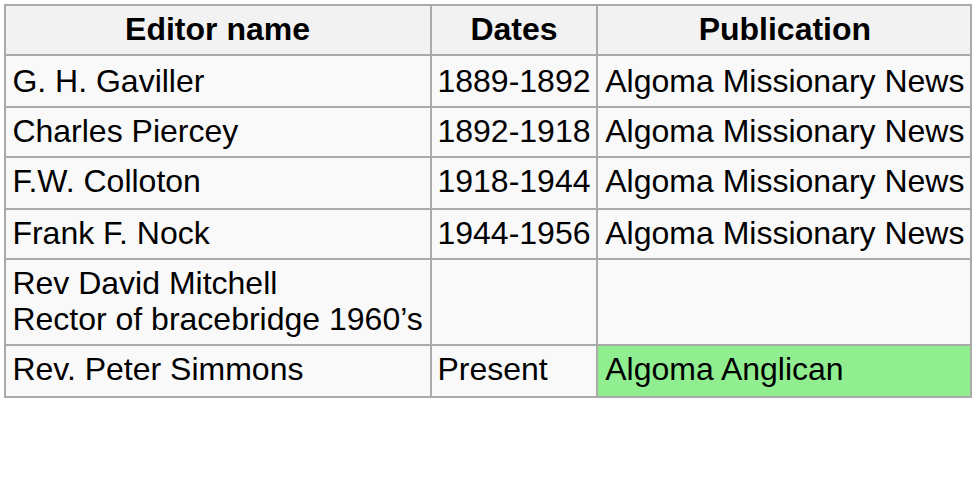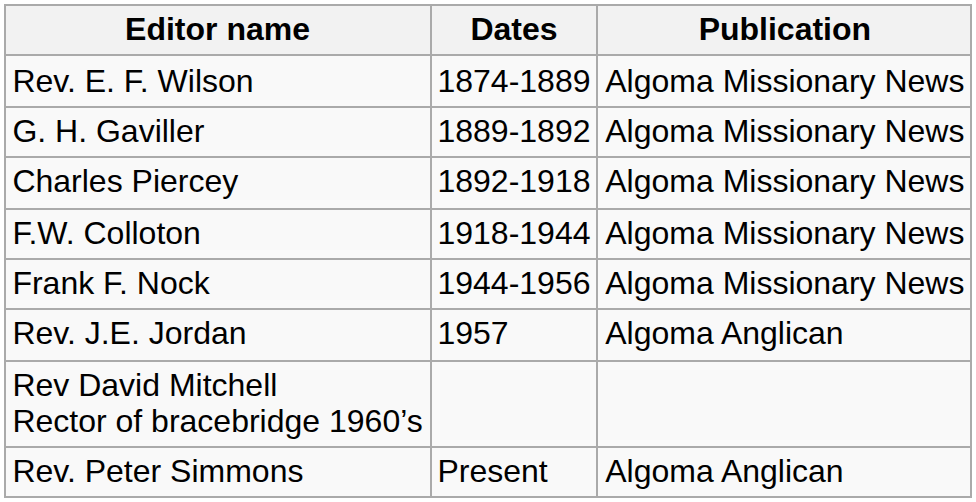+ row: Rev. E. F. Wilson | 1874-1889 | Algoma Missionary News
+ row: Rev. J.E. Jordan | 1957 | Algoma Anglican
Rev. Peter Simmons | Publication: lightgreen background -> no background
